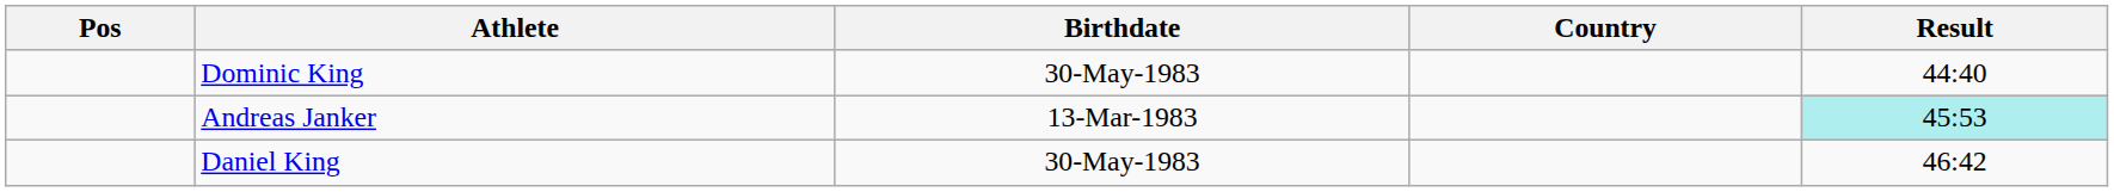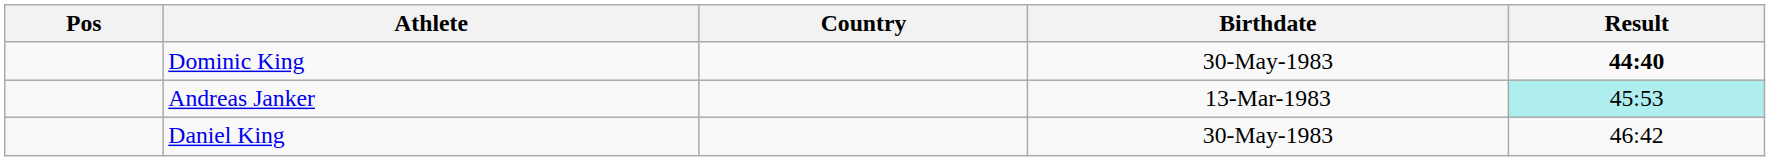columns swapped: Birthdate <-> Country
Dominic King | Result: normal -> bold
